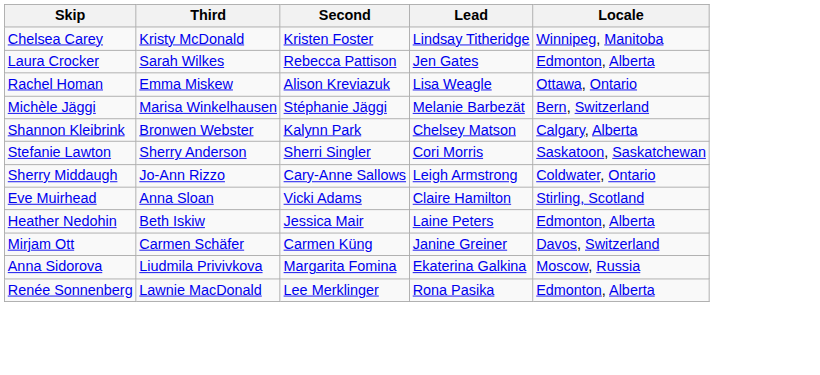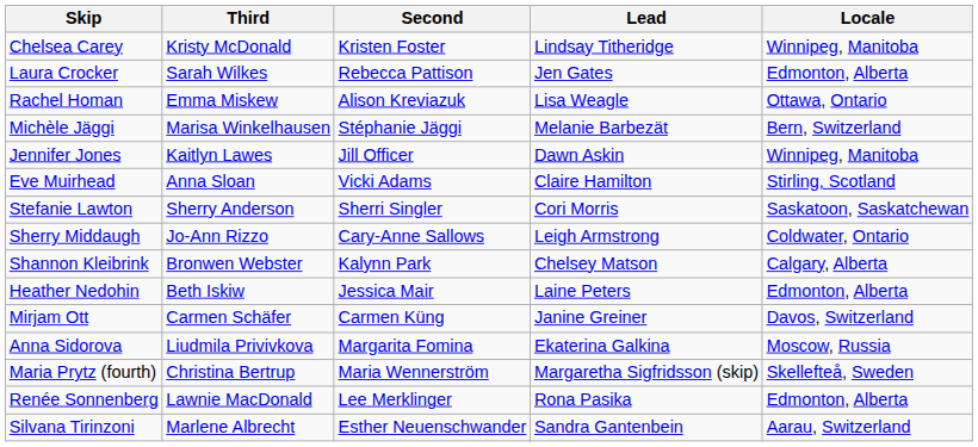+ row: Jennifer Jones | Kaitlyn Lawes | Jill Officer | Dawn Askin | Winnipeg, Manitoba
rows swapped: Shannon Kleibrink <-> Eve Muirhead
+ row: Maria Prytz (fourth) | Christina Bertrup | Maria Wennerström | Margaretha Sigfridsson (skip) | Skellefteå, Sweden
+ row: Silvana Tirinzoni | Marlene Albrecht | Esther Neuenschwander | Sandra Gantenbein | Aarau, Switzerland
